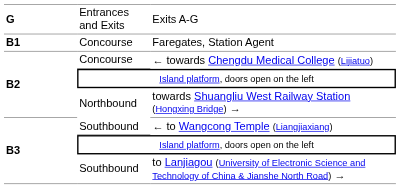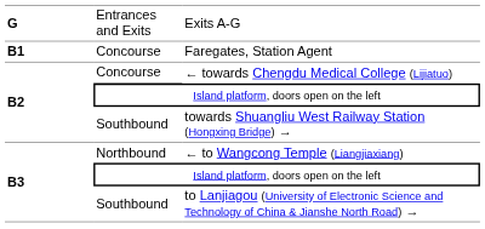towards Shuangliu West Railway Station (Hongxing Bridge) → | column 2: Northbound -> Southbound
← to Wangcong Temple (Liangjiaxiang) | column 2: Southbound -> Northbound
